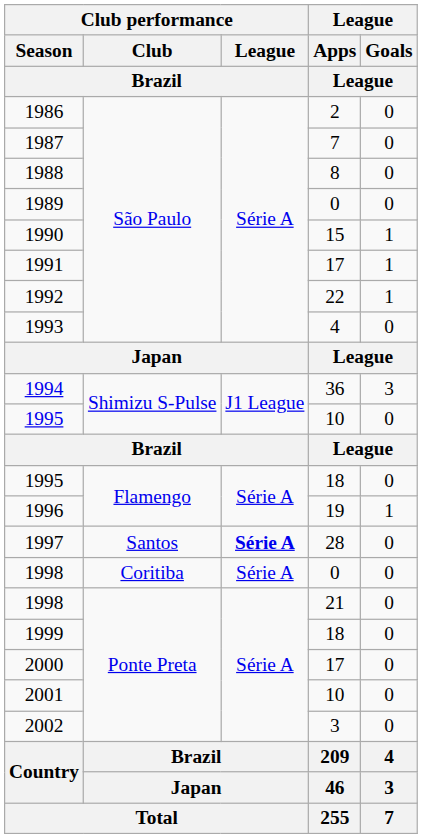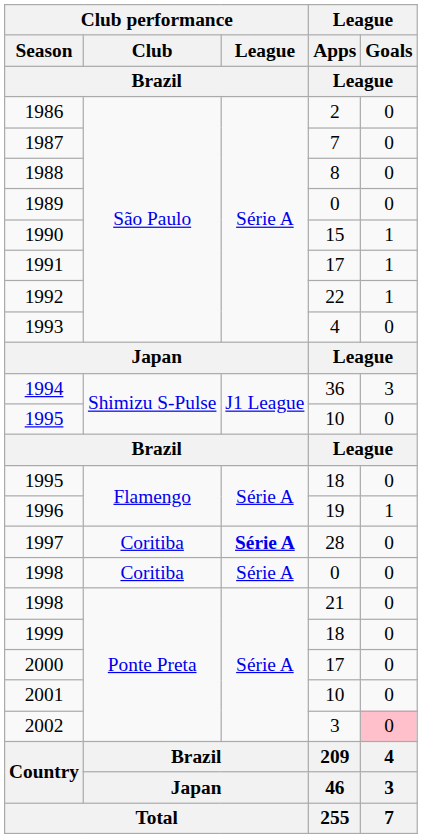1997 | Club performance / Club / Brazil: Santos -> Coritiba
2002 | League / Goals / League: no background -> pink background
